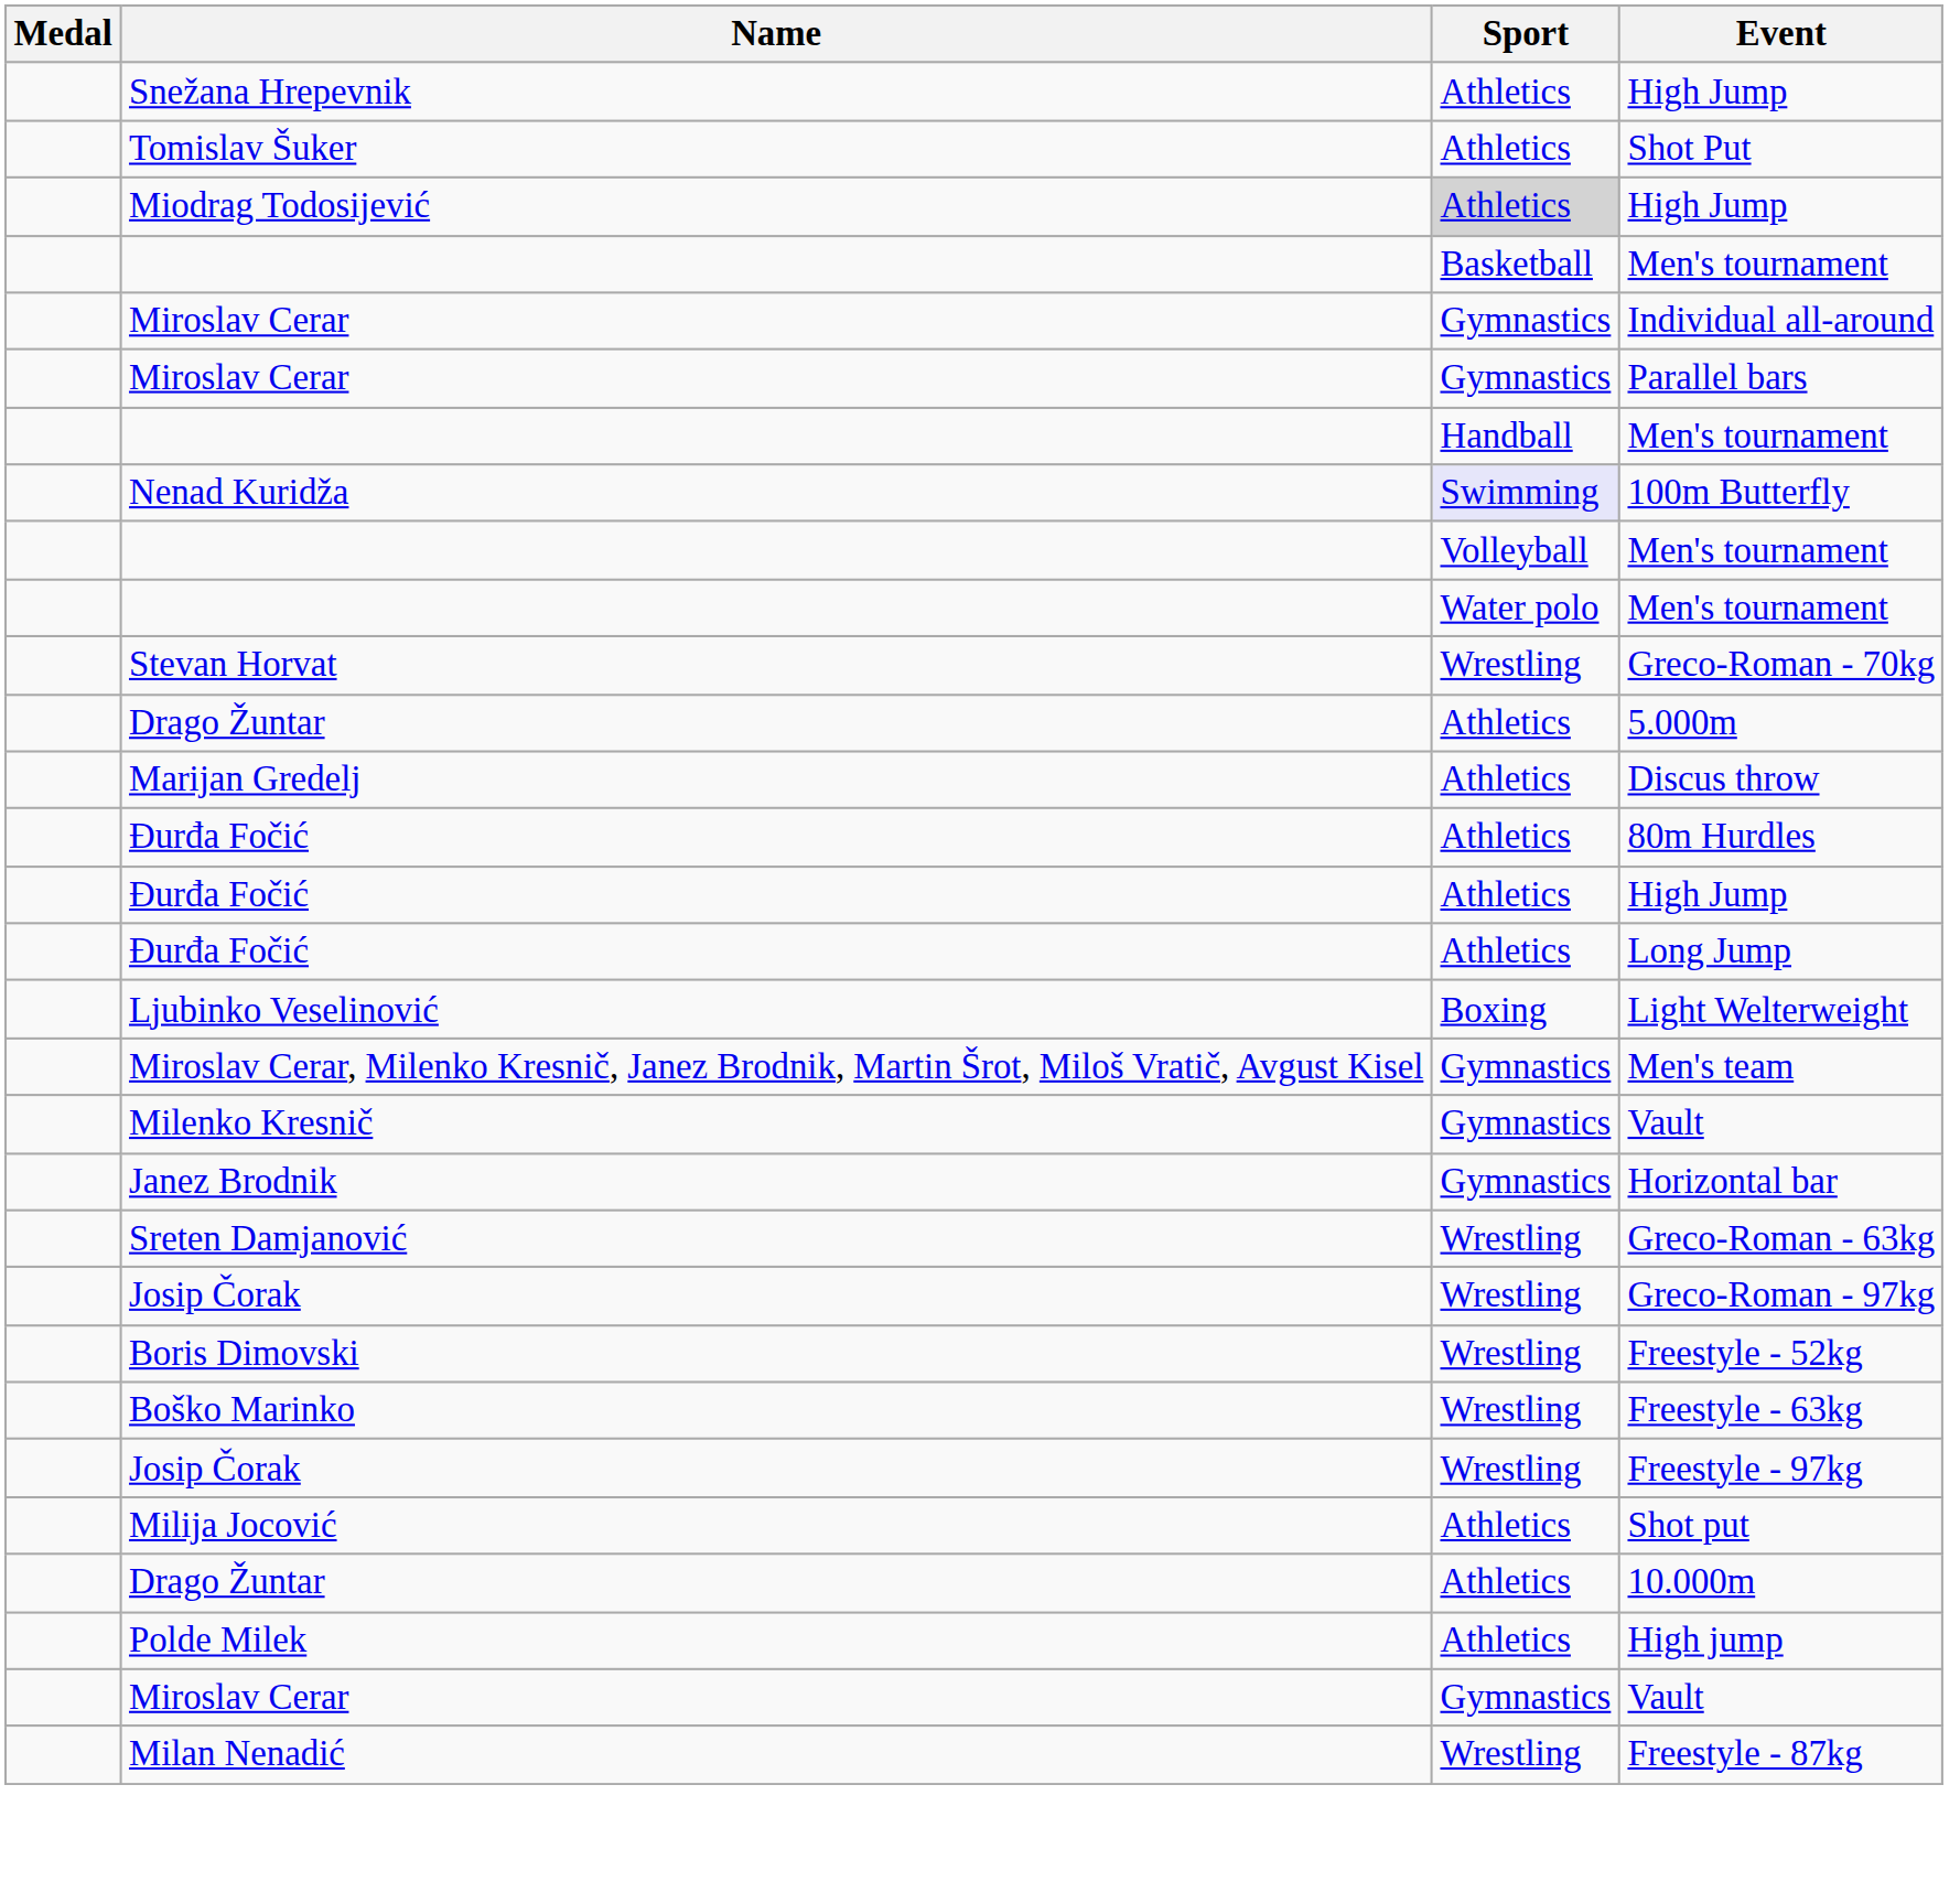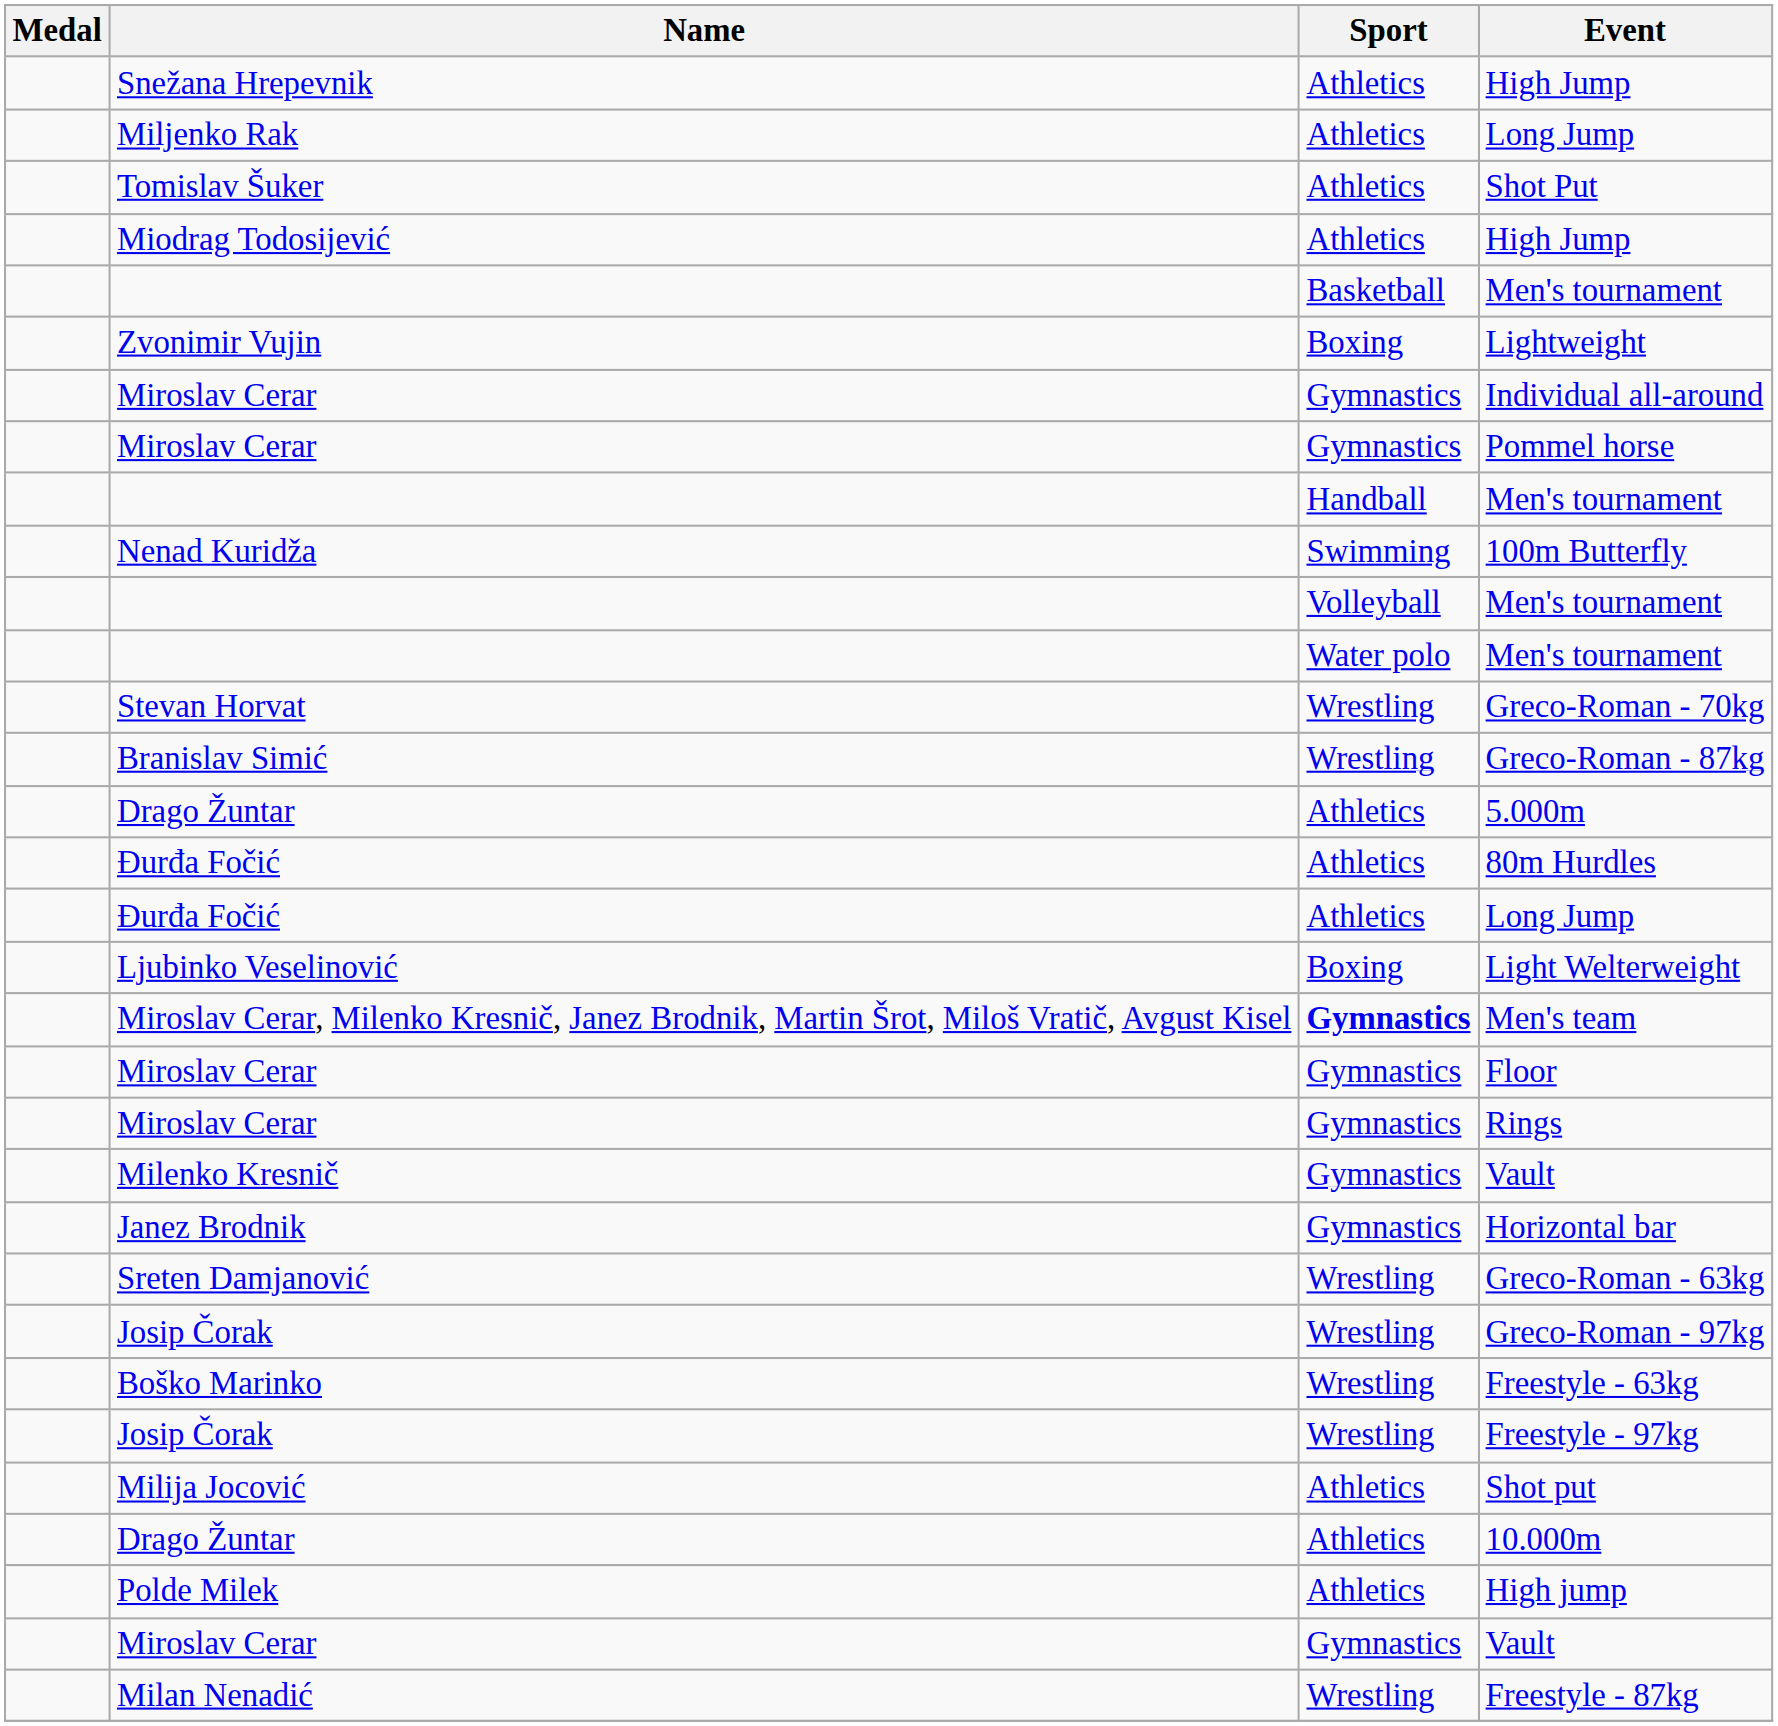+ row: Miljenko Rak | Athletics | Long Jump
Miodrag Todosijević / High Jump | Sport: lightgrey background -> no background
+ row: Zvonimir Vujin | Boxing | Lightweight
- row: Miroslav Cerar | Gymnastics | Parallel bars
+ row: Miroslav Cerar | Gymnastics | Pommel horse
100m Butterfly | Sport: lavender background -> no background
+ row: Branislav Simić | Wrestling | Greco-Roman - 87kg
- row: Marijan Gredelj | Athletics | Discus throw
- row: Đurđa Fočić | Athletics | High Jump
Men's team | Sport: normal -> bold
+ row: Miroslav Cerar | Gymnastics | Floor
+ row: Miroslav Cerar | Gymnastics | Rings
- row: Boris Dimovski | Wrestling | Freestyle - 52kg
